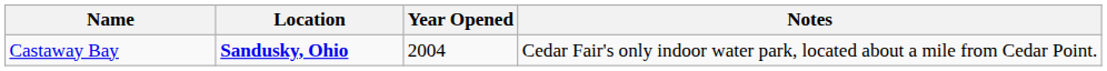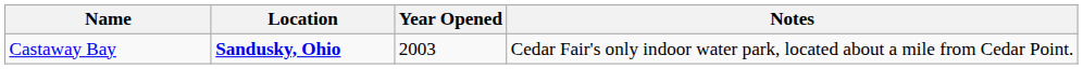Castaway Bay | Year Opened: 2004 -> 2003
